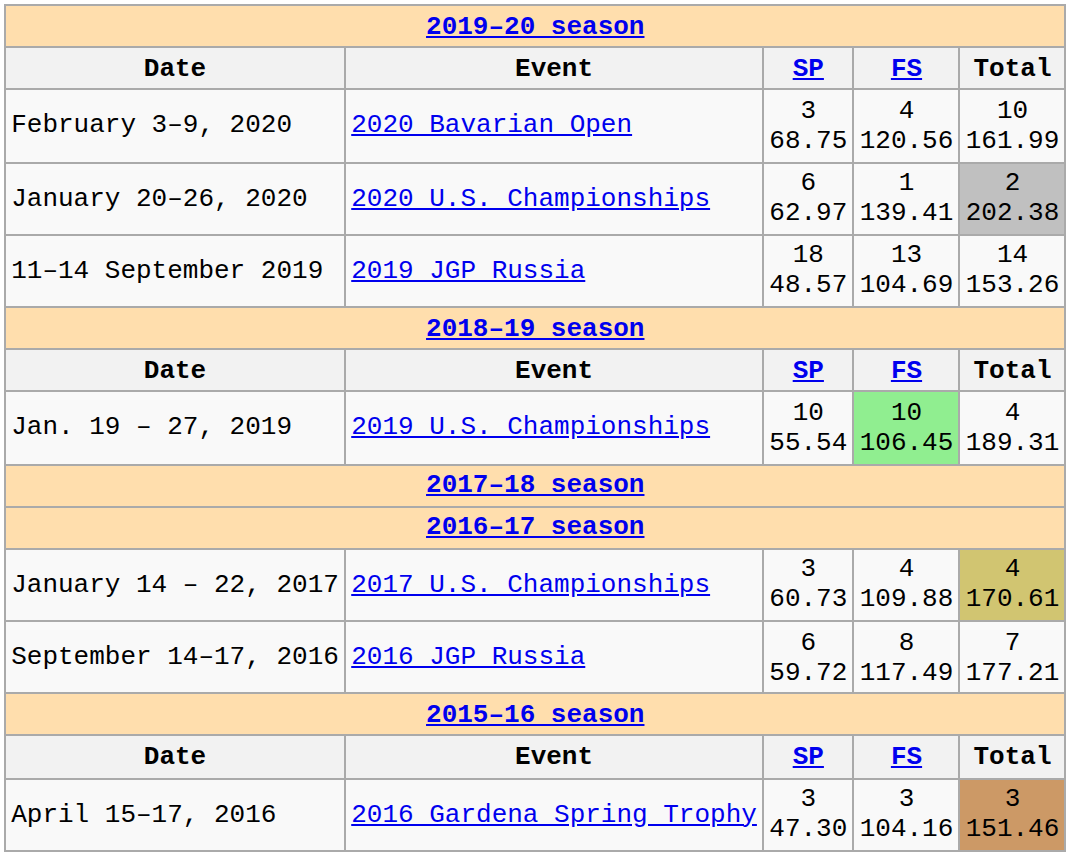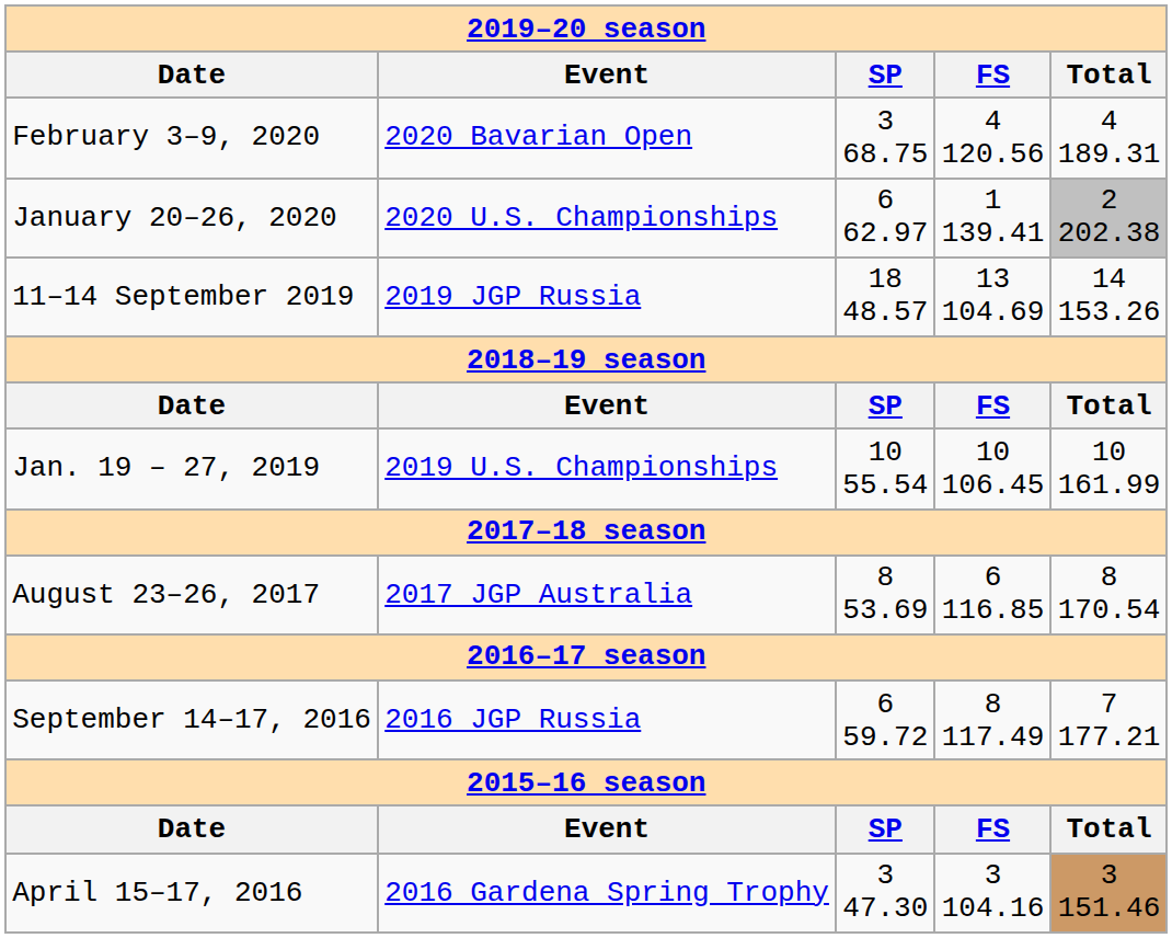February 3–9, 2020 | column 5: 10 161.99 -> 4 189.31
Jan. 19 – 27, 2019 | column 4: lightgreen background -> no background
Jan. 19 – 27, 2019 | column 5: 4 189.31 -> 10 161.99
+ row: August 23–26, 2017 | 2017 JGP Australia | 8 53.69 | 6 116.85 | 8 170.54
- row: January 14 – 22, 2017 | 2017 U.S. Championships | 3 60.73 | 4 109.88 | 4 170.61
